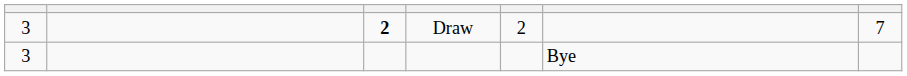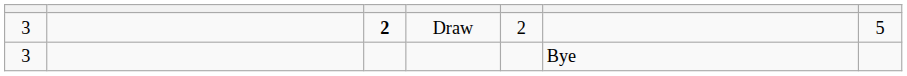Draw | column 7: 7 -> 5
